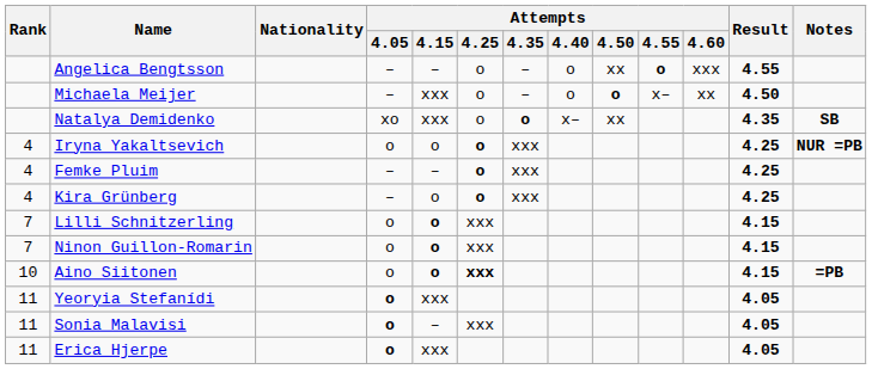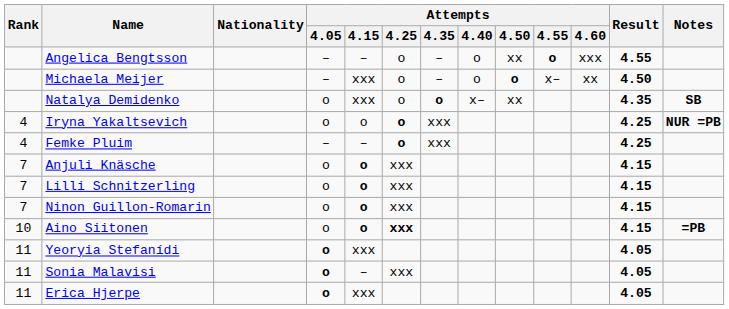Natalya Demidenko | Attempts / 4.05: xo -> o
- row: 4 | Kira Grünberg | – | o | o | xxx | 4.25
+ row: 7 | Anjuli Knäsche | o | o | xxx | 4.15
